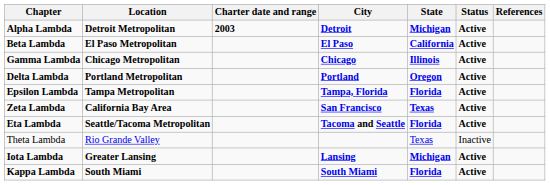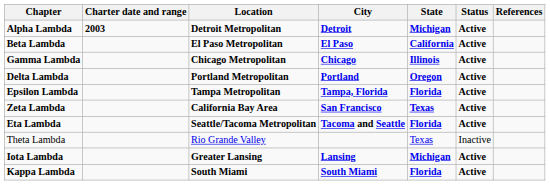columns swapped: Charter date and range <-> Location
